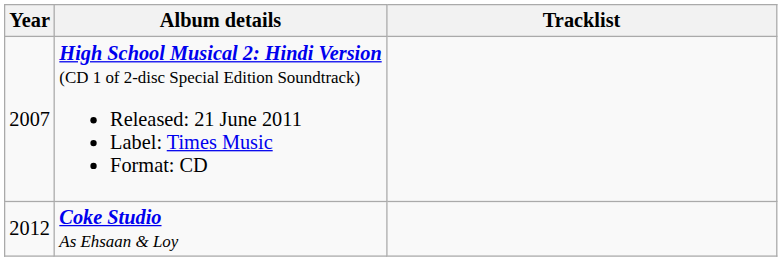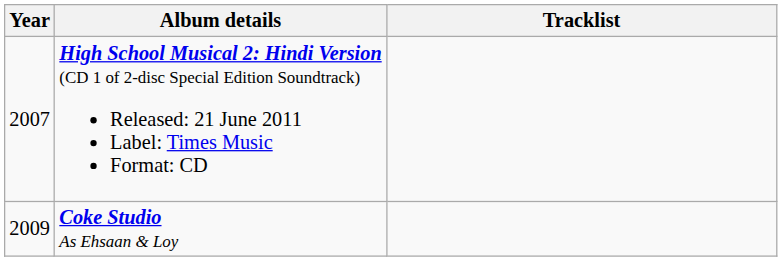Coke Studio As Ehsaan & Loy | Year: 2012 -> 2009
